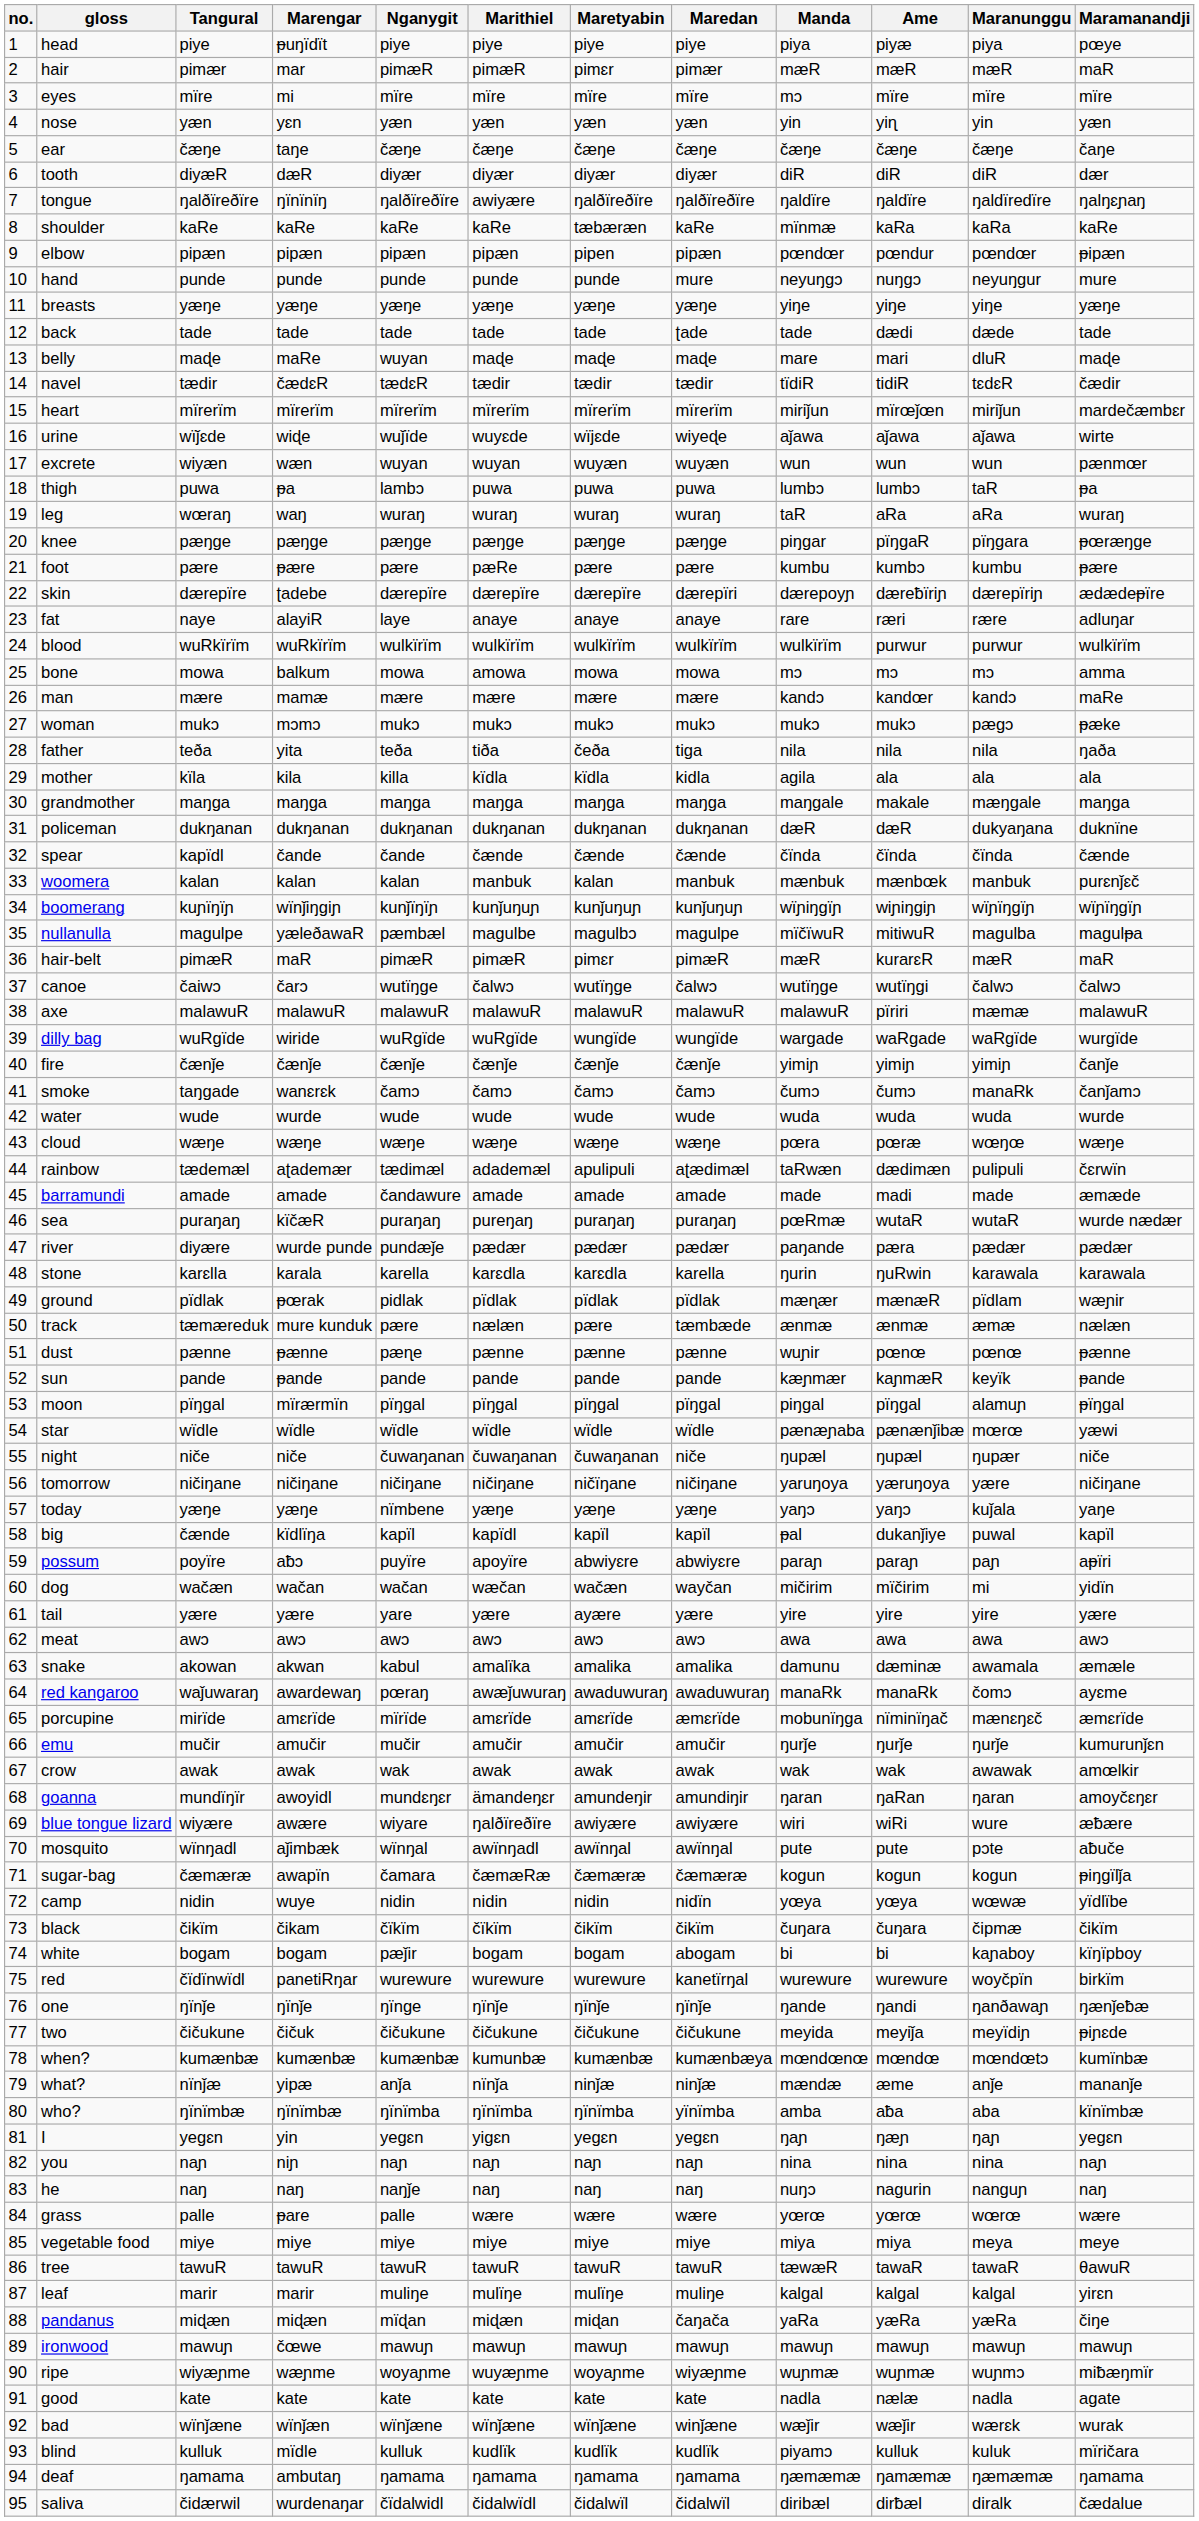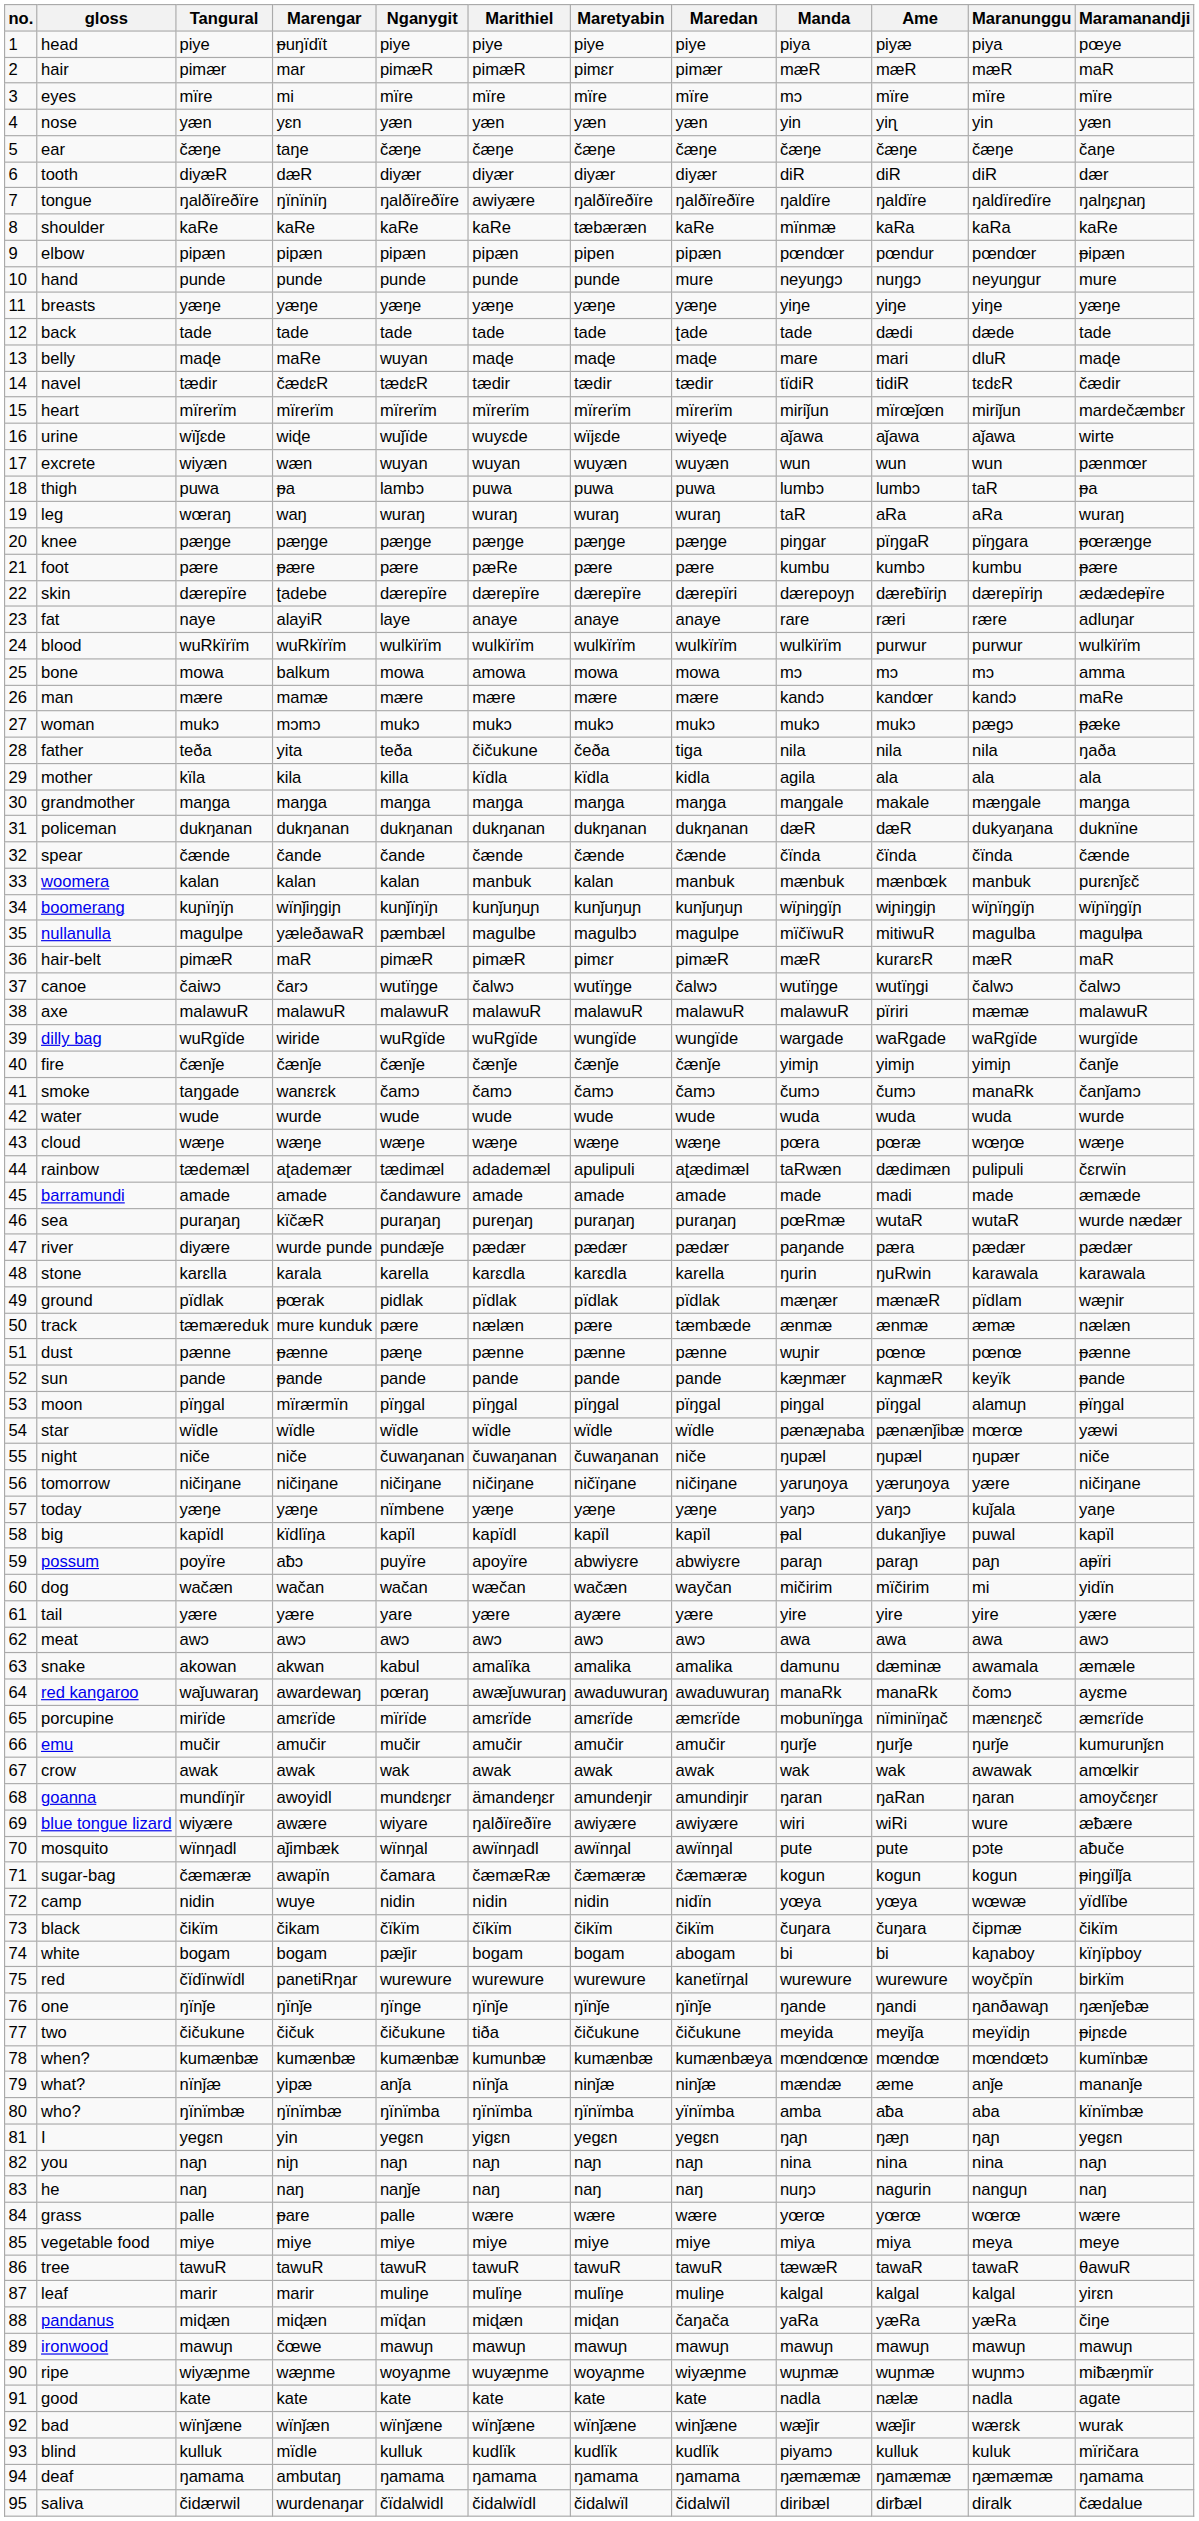father | Marithiel: tiða -> čičukune
spear | Tangural: kapïdl -> čænde
big | Tangural: čænde -> kapïdl
two | Marithiel: čičukune -> tiða
